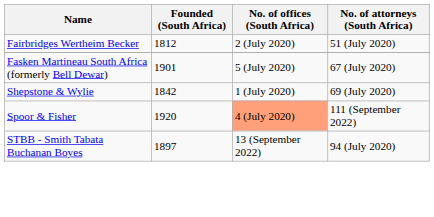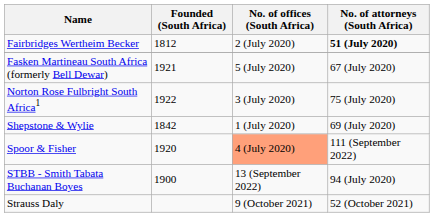Fairbridges Wertheim Becker | No. of attorneys (South Africa): normal -> bold
Fasken Martineau South Africa (formerly Bell Dewar) | Founded (South Africa): 1901 -> 1921
+ row: Norton Rose Fulbright South Africa1 | 1922 | 3 (July 2020) | 75 (July 2020)
STBB - Smith Tabata Buchanan Boyes | Founded (South Africa): 1897 -> 1900
+ row: Strauss Daly | 9 (October 2021) | 52 (October 2021)
